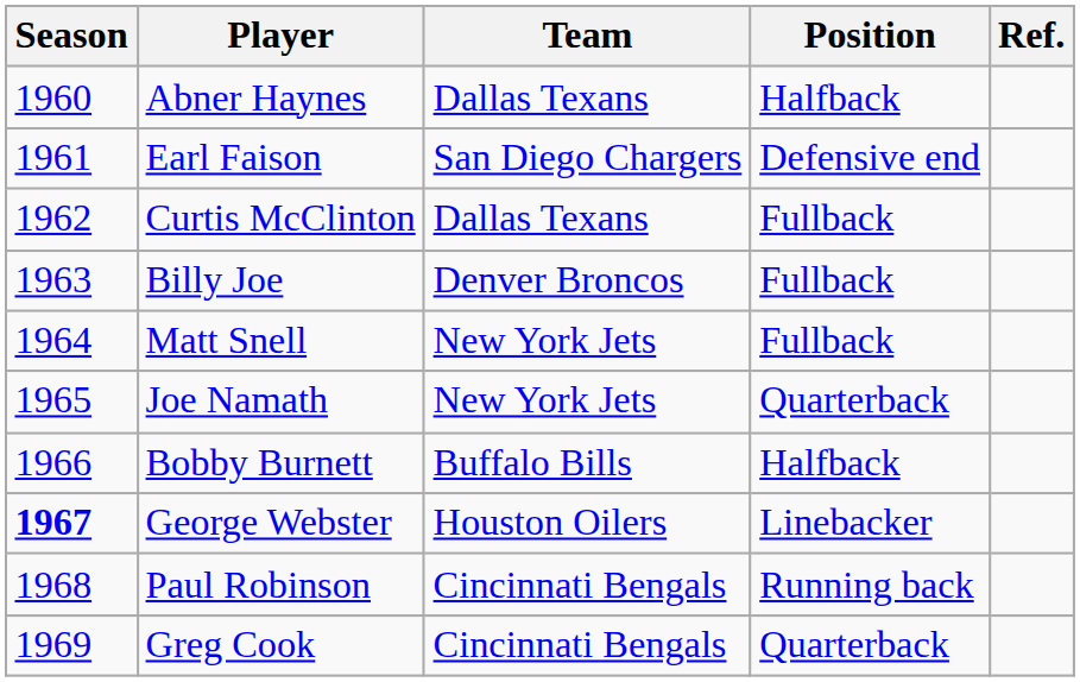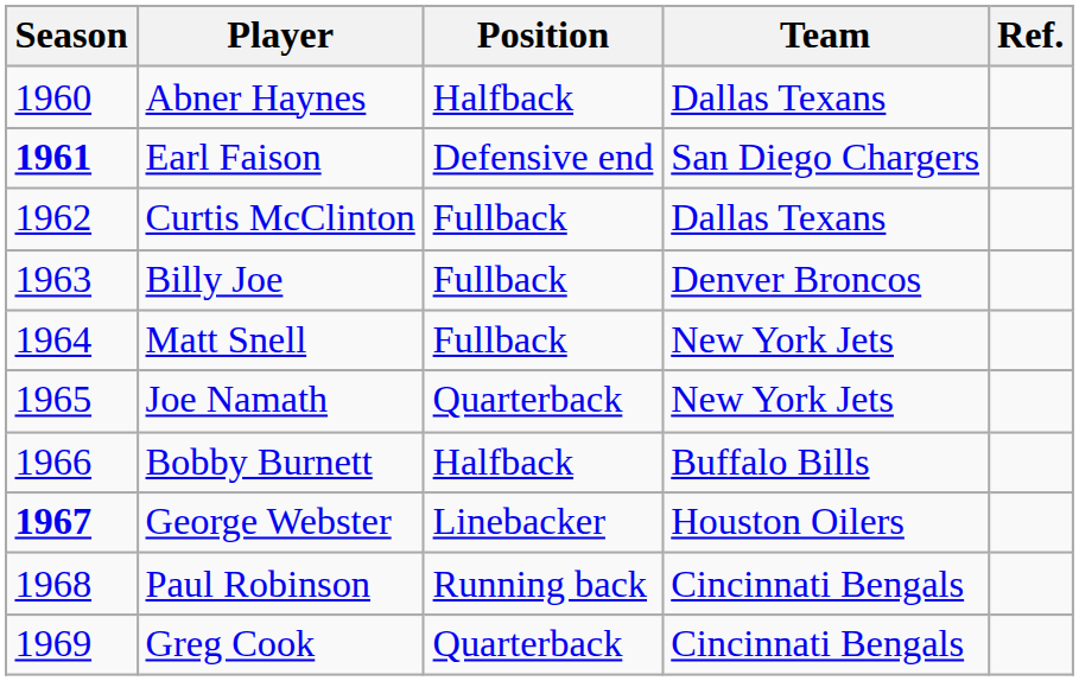columns swapped: Team <-> Position
Earl Faison | Season: normal -> bold
